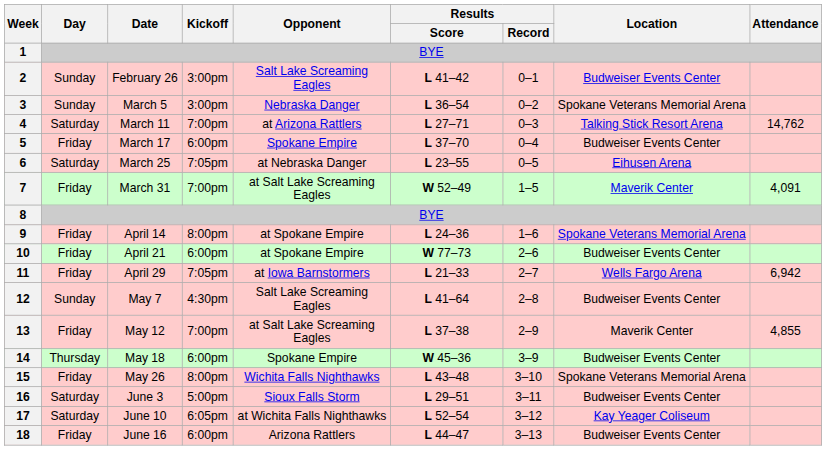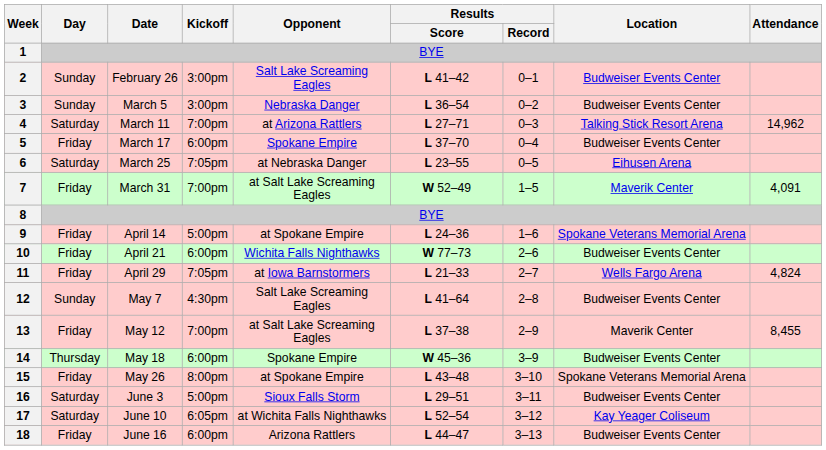3 | Location: Spokane Veterans Memorial Arena -> Budweiser Events Center
4 | Attendance: 14,762 -> 14,962
9 | Kickoff: 8:00pm -> 5:00pm
10 | Opponent: at Spokane Empire -> Wichita Falls Nighthawks
11 | Attendance: 6,942 -> 4,824
13 | Attendance: 4,855 -> 8,455
15 | Opponent: Wichita Falls Nighthawks -> at Spokane Empire
